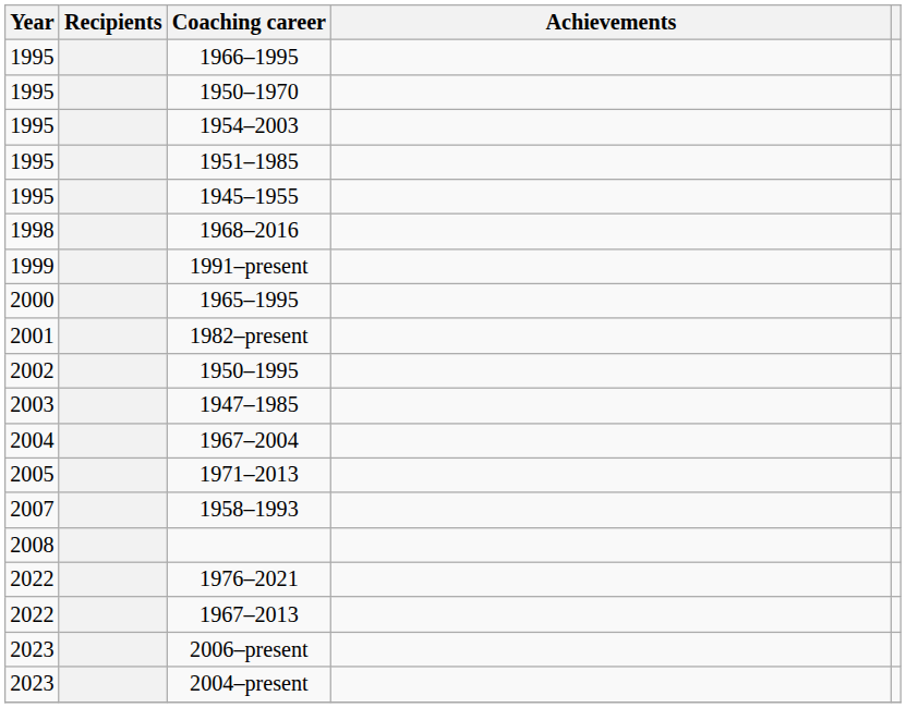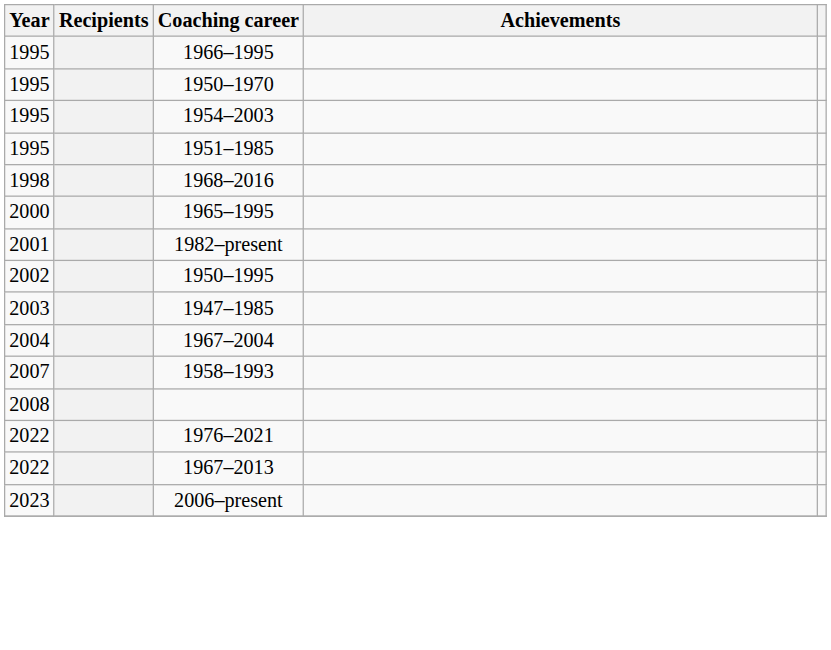- row: 1995 | 1945–1955
- row: 1999 | 1991–present
- row: 2005 | 1971–2013
- row: 2023 | 2004–present
